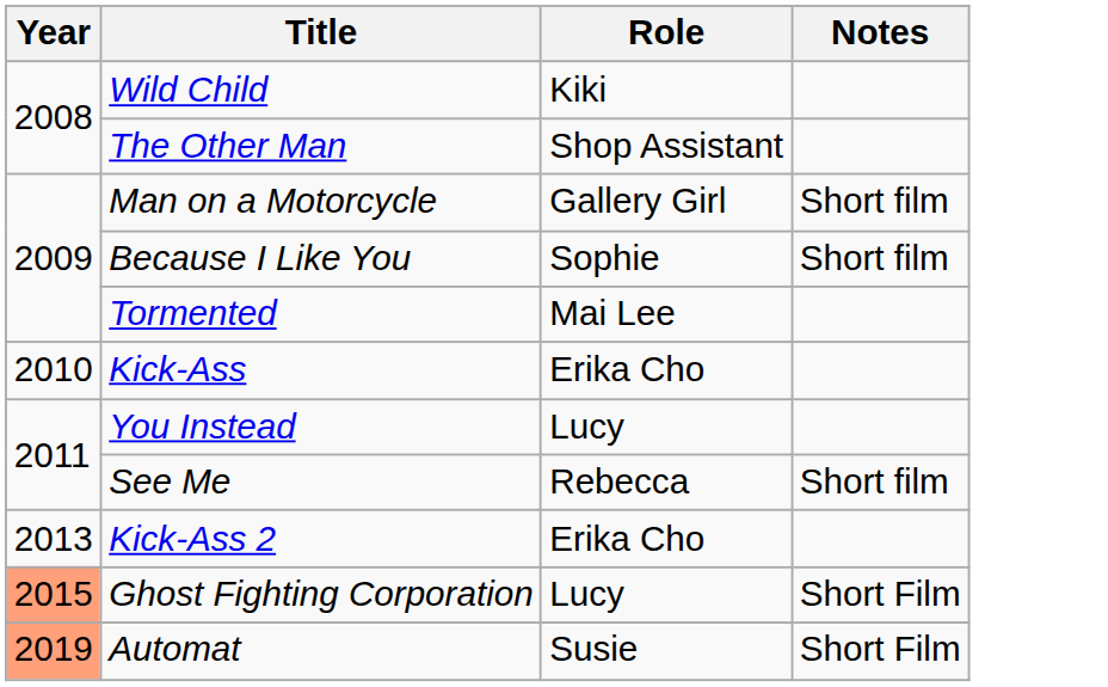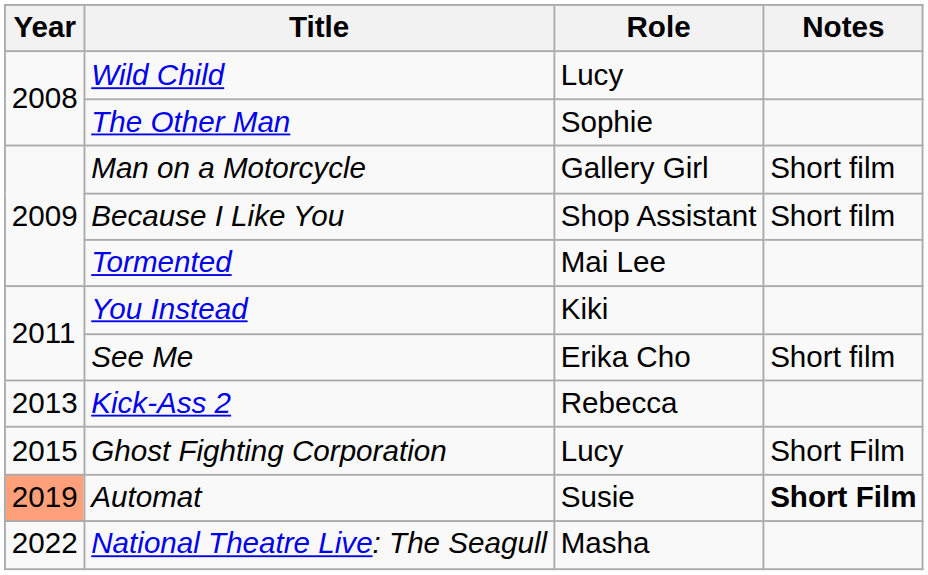Wild Child | Role: Kiki -> Lucy
The Other Man | Role: Shop Assistant -> Sophie
Because I Like You | Role: Sophie -> Shop Assistant
- row: 2010 | Kick-Ass | Erika Cho
You Instead | Role: Lucy -> Kiki
See Me | Role: Rebecca -> Erika Cho
Kick-Ass 2 | Role: Erika Cho -> Rebecca
Ghost Fighting Corporation | Year: lightsalmon background -> no background
Automat | Notes: normal -> bold
+ row: 2022 | National Theatre Live: The Seagull | Masha
